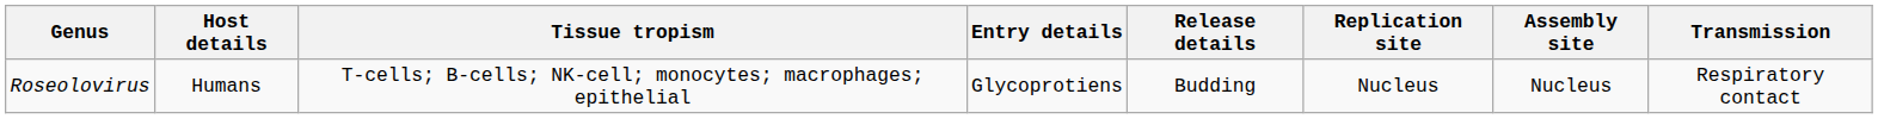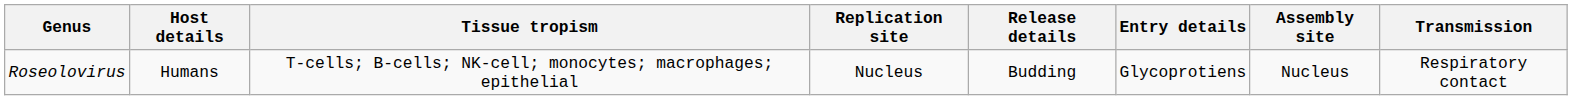columns swapped: Entry details <-> Replication site
